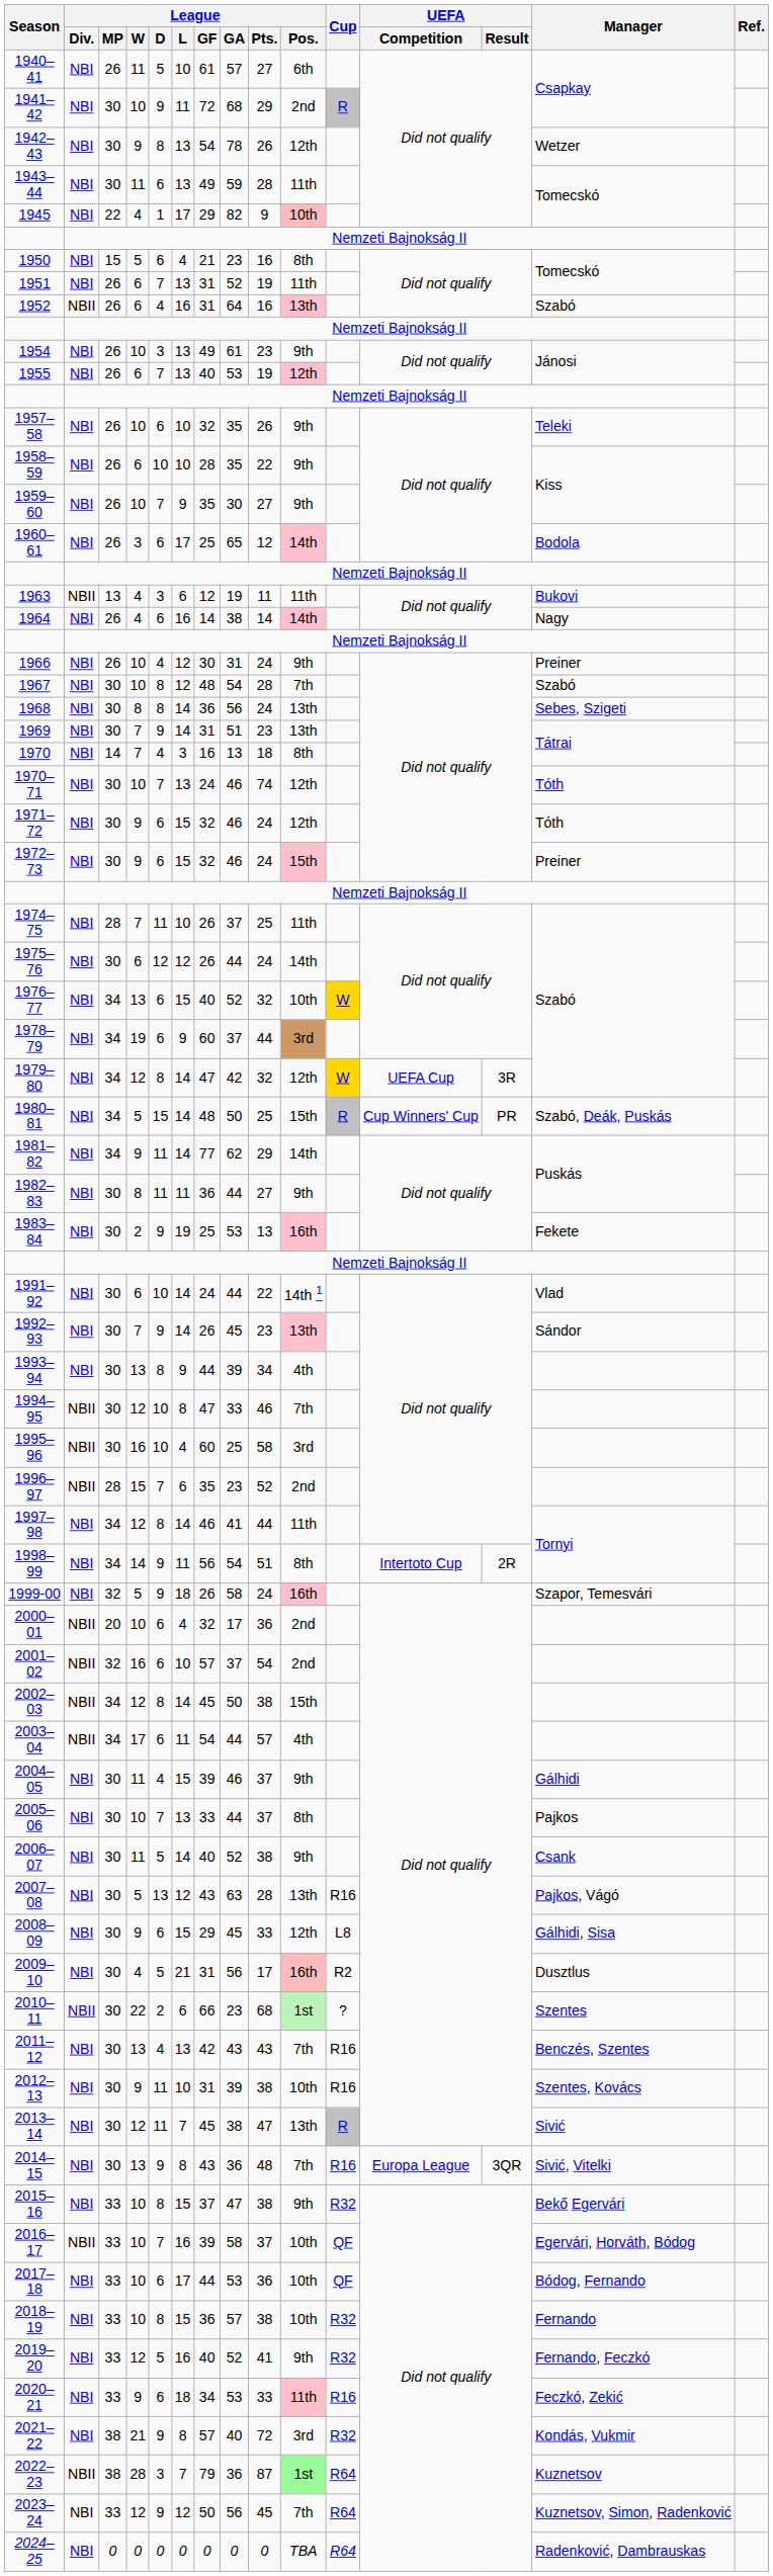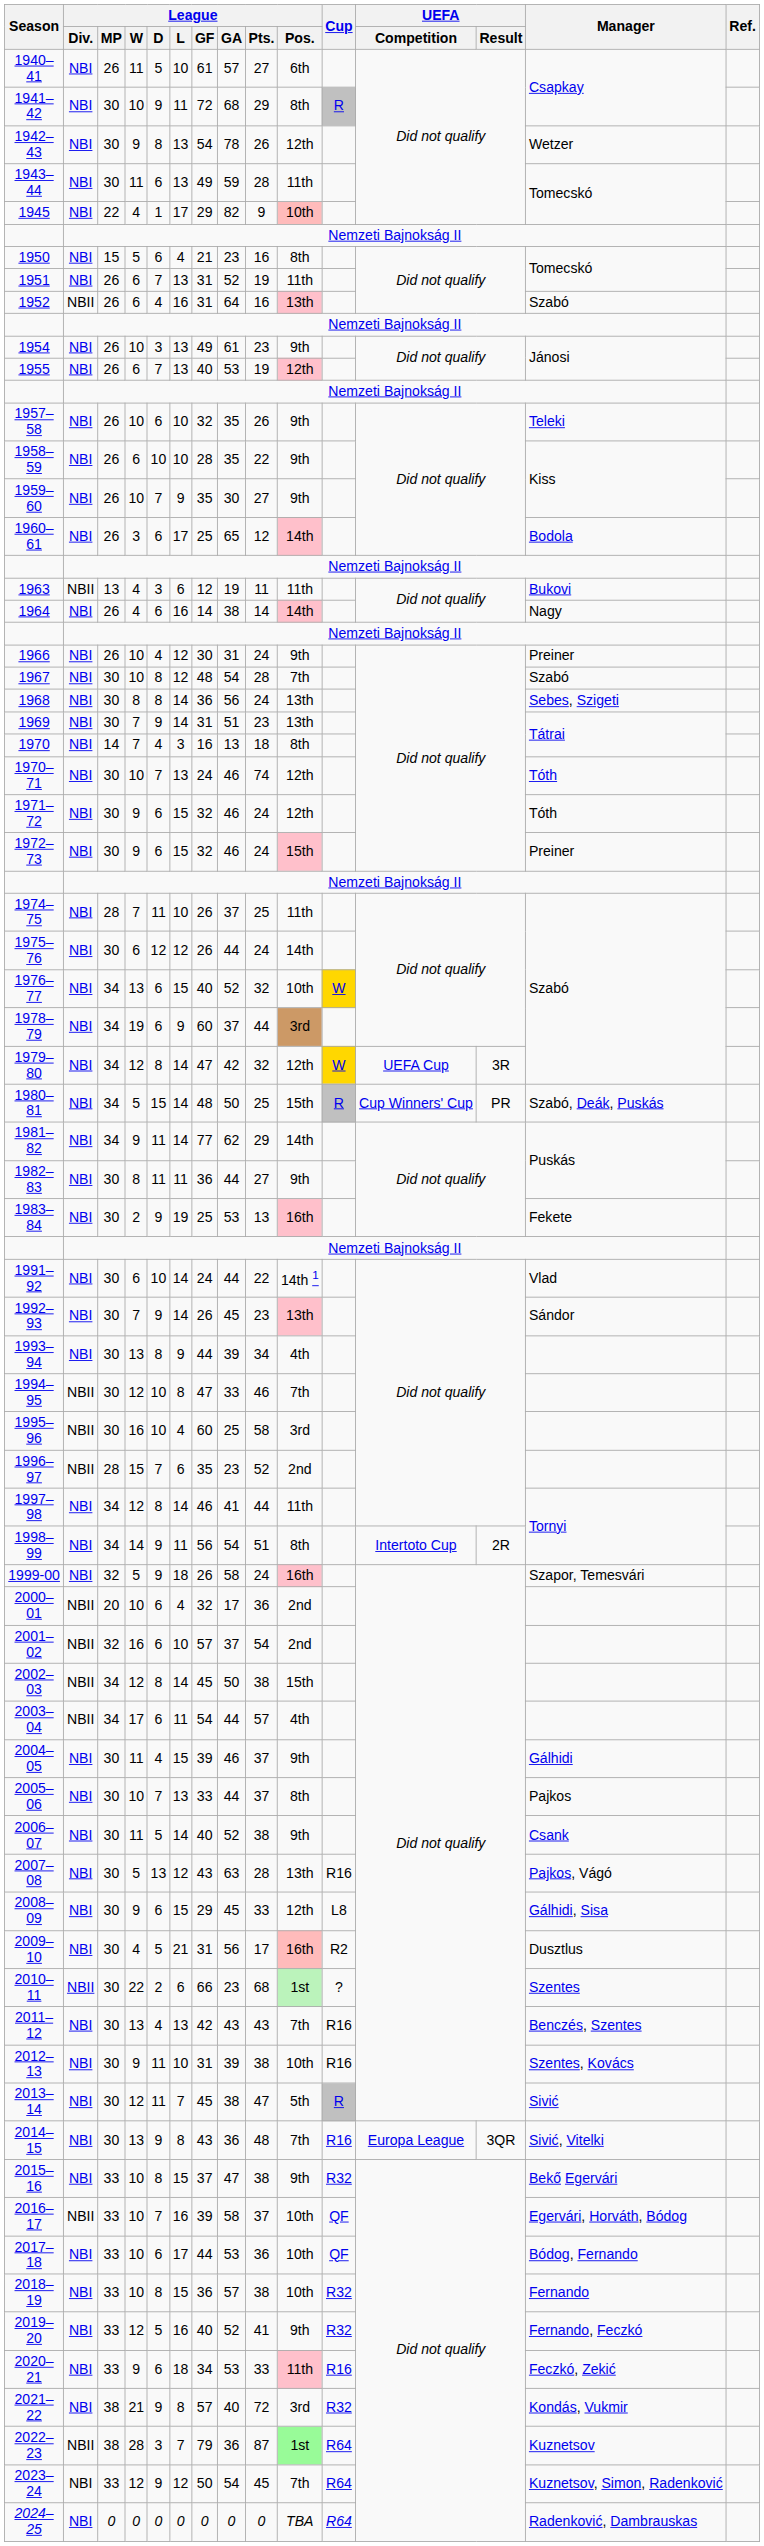1941–42 | League / Pos.: 2nd -> 8th
2013–14 | League / Pos.: 13th -> 5th
2023–24 | League / GA: 56 -> 54
